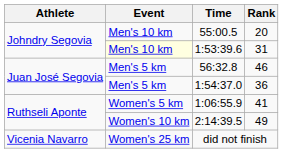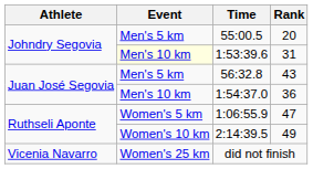55:00.5 | Event: Men's 10 km -> Men's 5 km
56:32.8 | Rank: 46 -> 43
1:54:37.0 | Event: Men's 5 km -> Men's 10 km
1:06:55.9 | Rank: 41 -> 47
